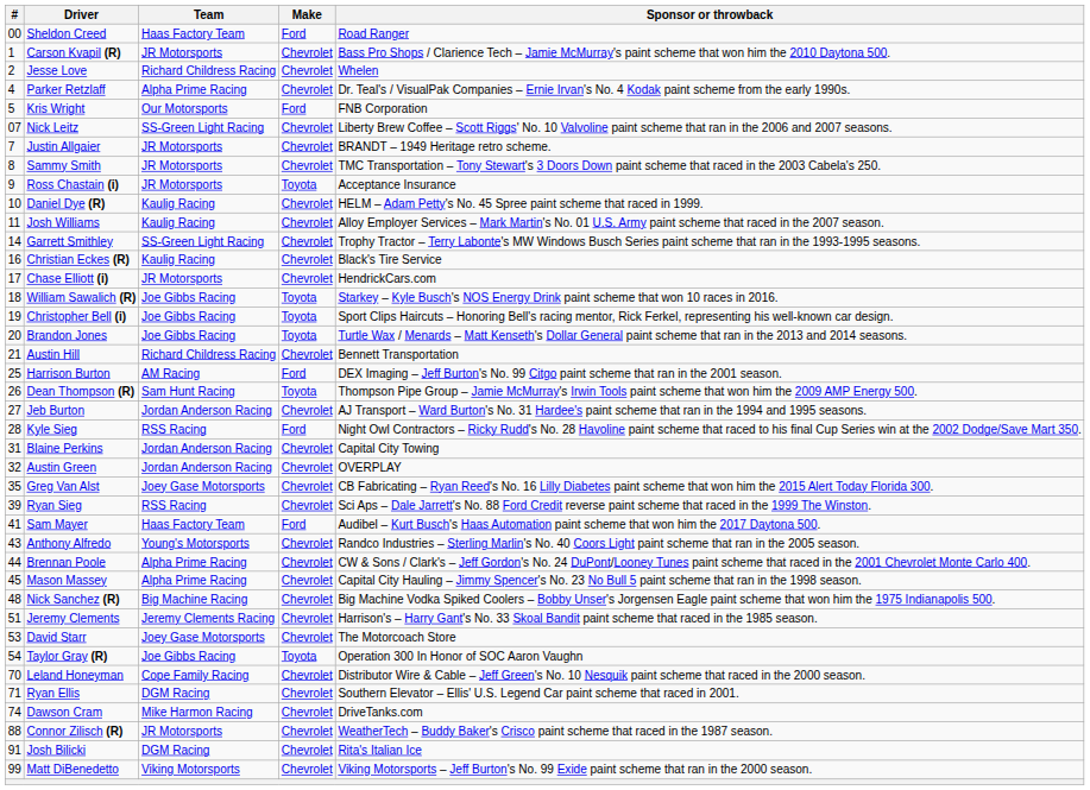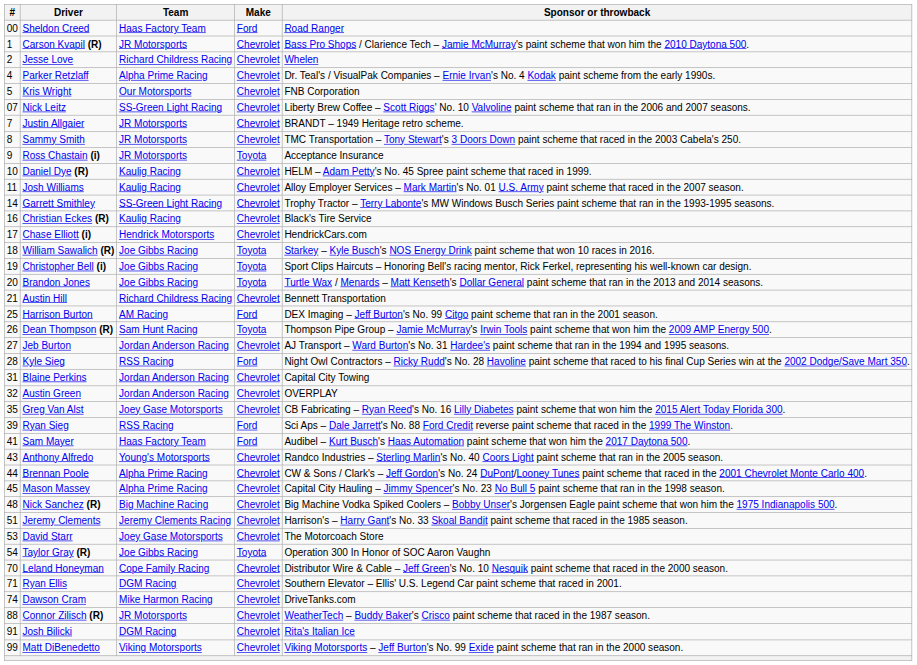Kris Wright | Make: Ford -> Chevrolet
Chase Elliott (i) | Team: JR Motorsports -> Hendrick Motorsports
Ryan Sieg | Make: Chevrolet -> Ford
